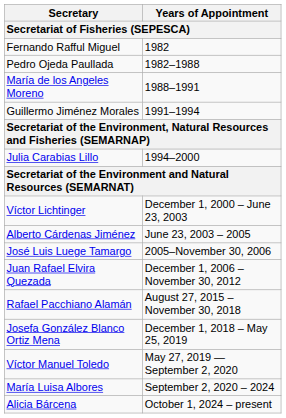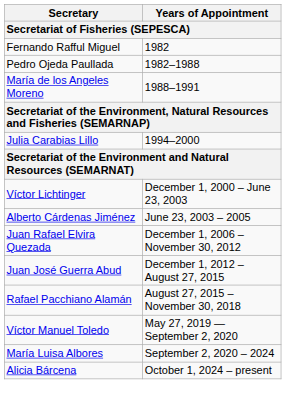- row: Guillermo Jiménez Morales | 1991–1994
- row: José Luis Luege Tamargo | 2005–November 30, 2006
+ row: Juan José Guerra Abud | December 1, 2012 – August 27, 2015
- row: Josefa González Blanco Ortiz Mena | December 1, 2018 – May 25, 2019
